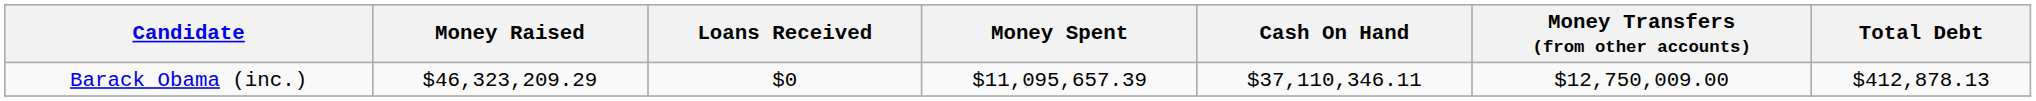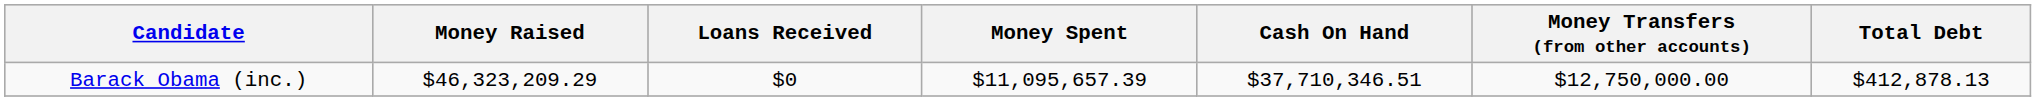Barack Obama (inc.) | Cash On Hand: $37,110,346.11 -> $37,710,346.51
Barack Obama (inc.) | Money Transfers (from other accounts): $12,750,009.00 -> $12,750,000.00
